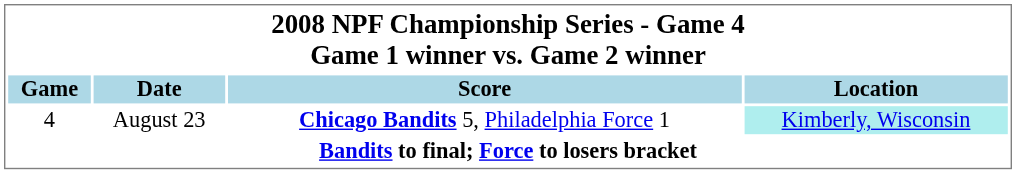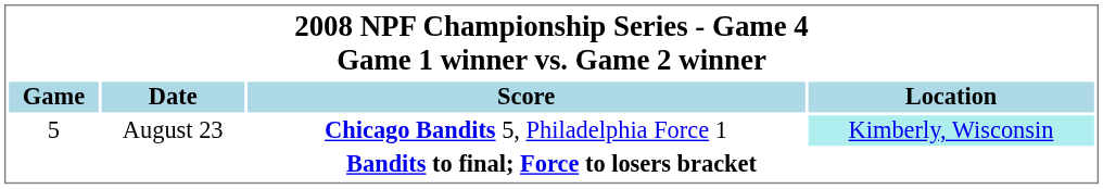August 23 | Game: 4 -> 5
